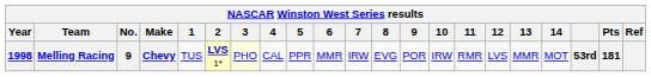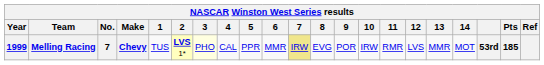Melling Racing | Year: 1998 -> 1999
Melling Racing | No.: 9 -> 7
Melling Racing | 7: no background -> khaki background
Melling Racing | Pts: 181 -> 185
